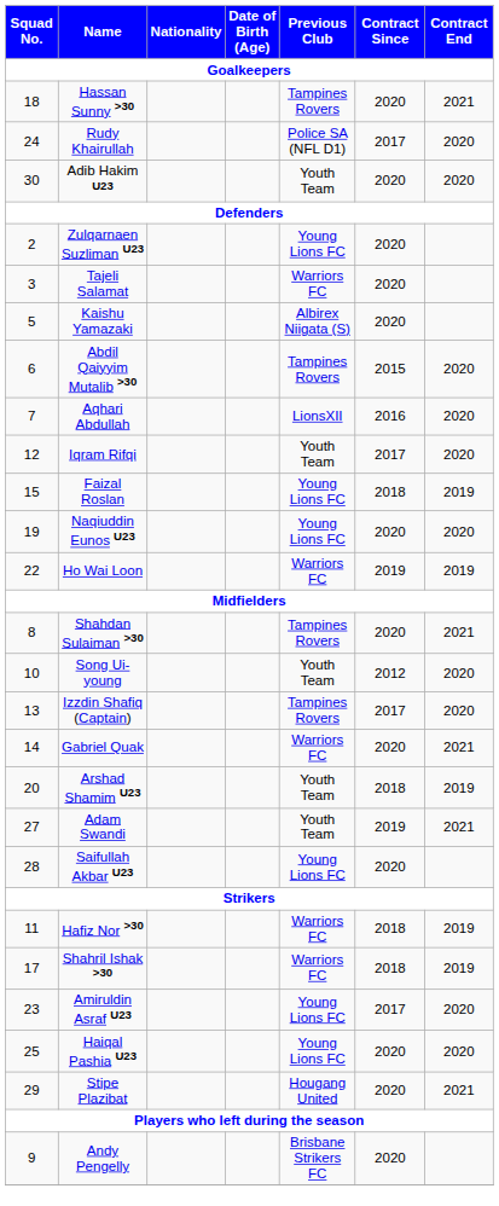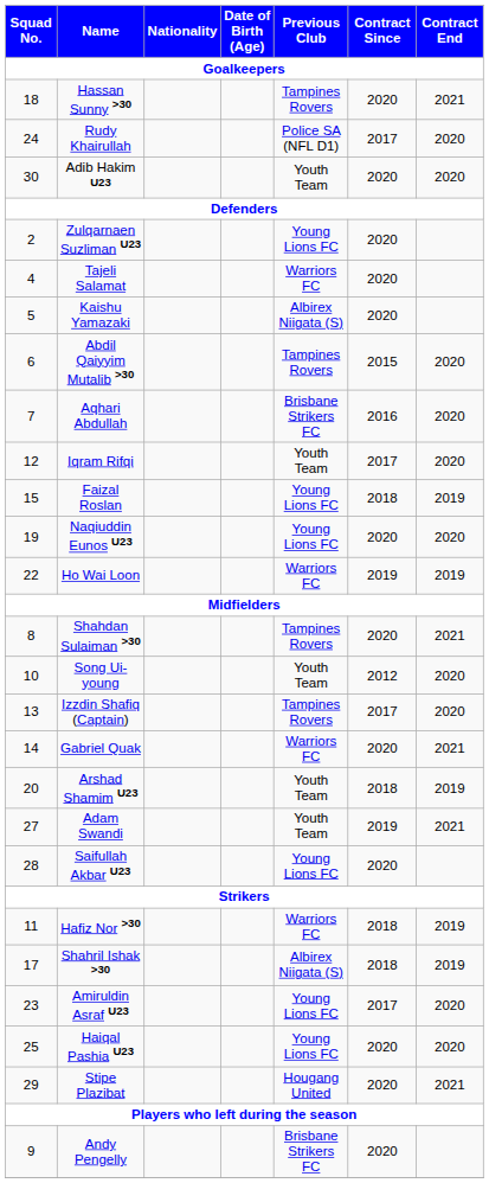Tajeli Salamat | Squad No.: 3 -> 4
Aqhari Abdullah | Previous Club: LionsXII -> Brisbane Strikers FC
Shahril Ishak >30 | Previous Club: Warriors FC -> Albirex Niigata (S)
